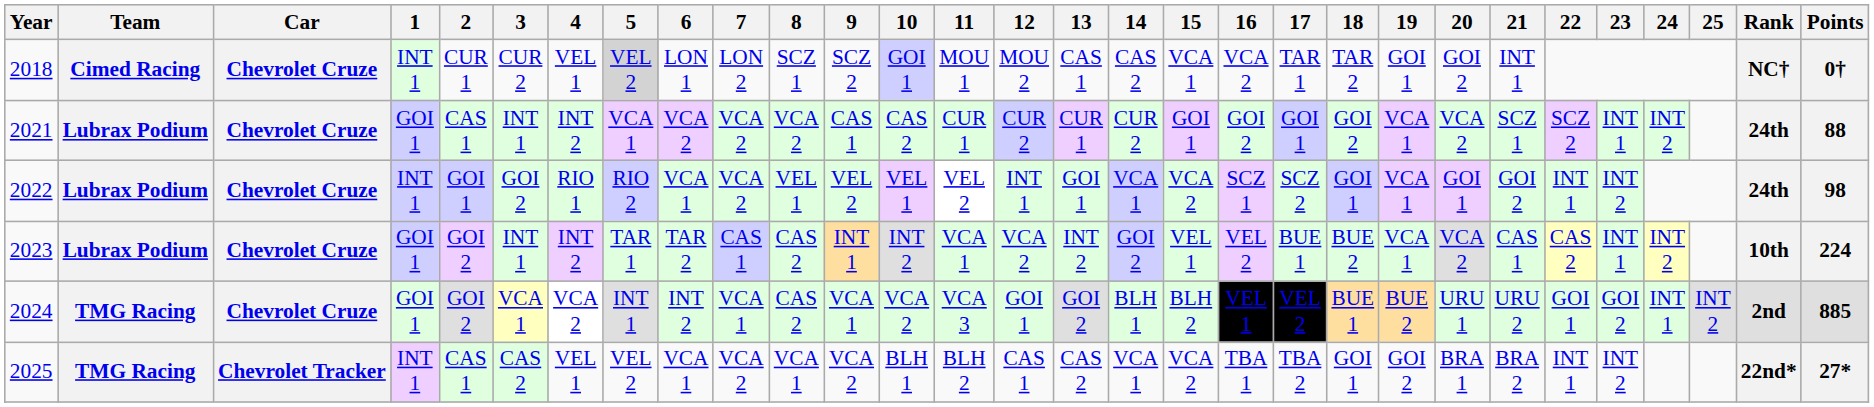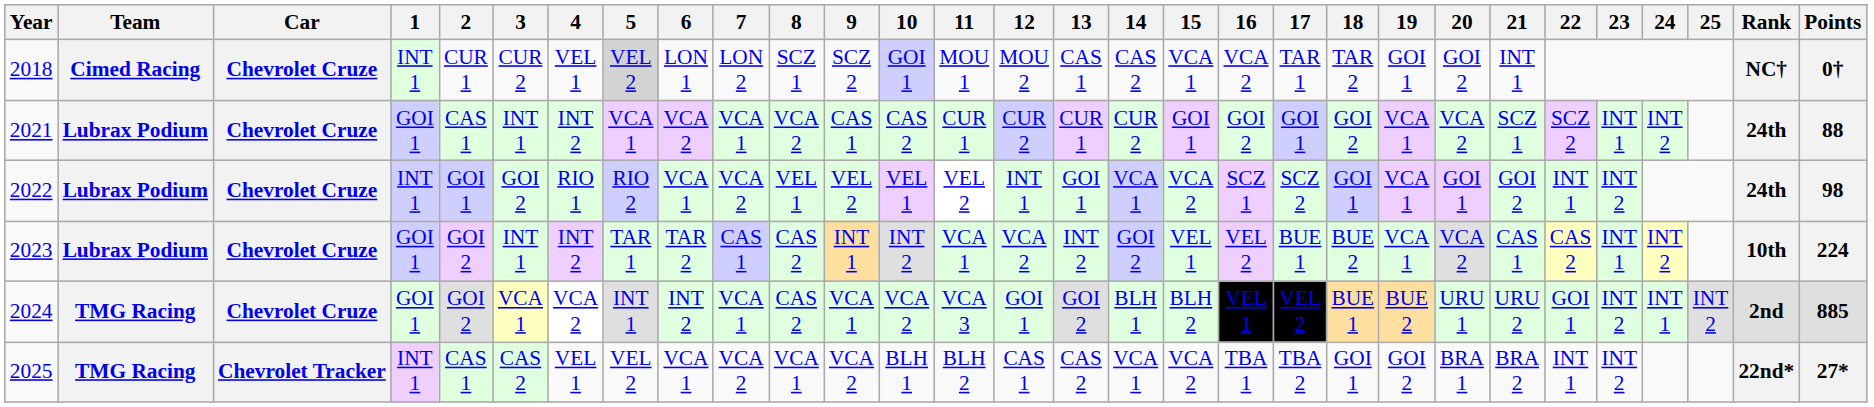2021 | 7: VCA 2 -> VCA 1
2024 | 23: GOI 2 -> INT 2
